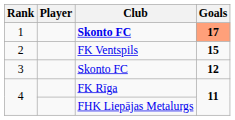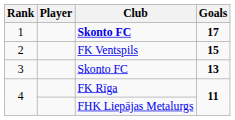1 | Goals: lightsalmon background -> no background
3 | Goals: 12 -> 13
